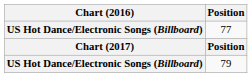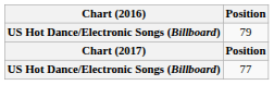rows swapped: 77 <-> 79
